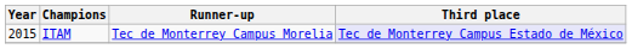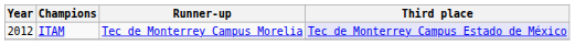ITAM | Year: 2015 -> 2012
